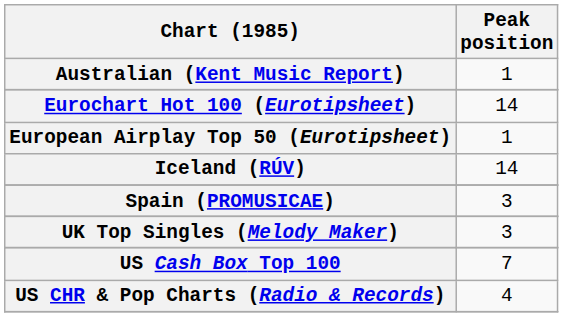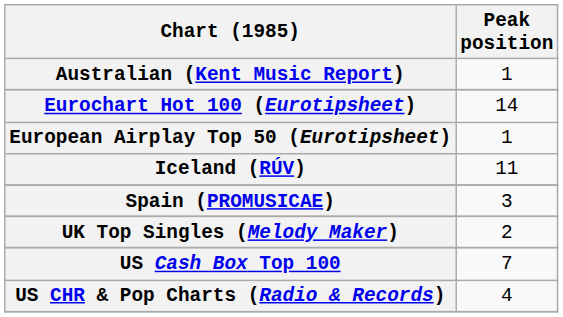Iceland (RÚV) | Peak position: 14 -> 11
UK Top Singles (Melody Maker) | Peak position: 3 -> 2
